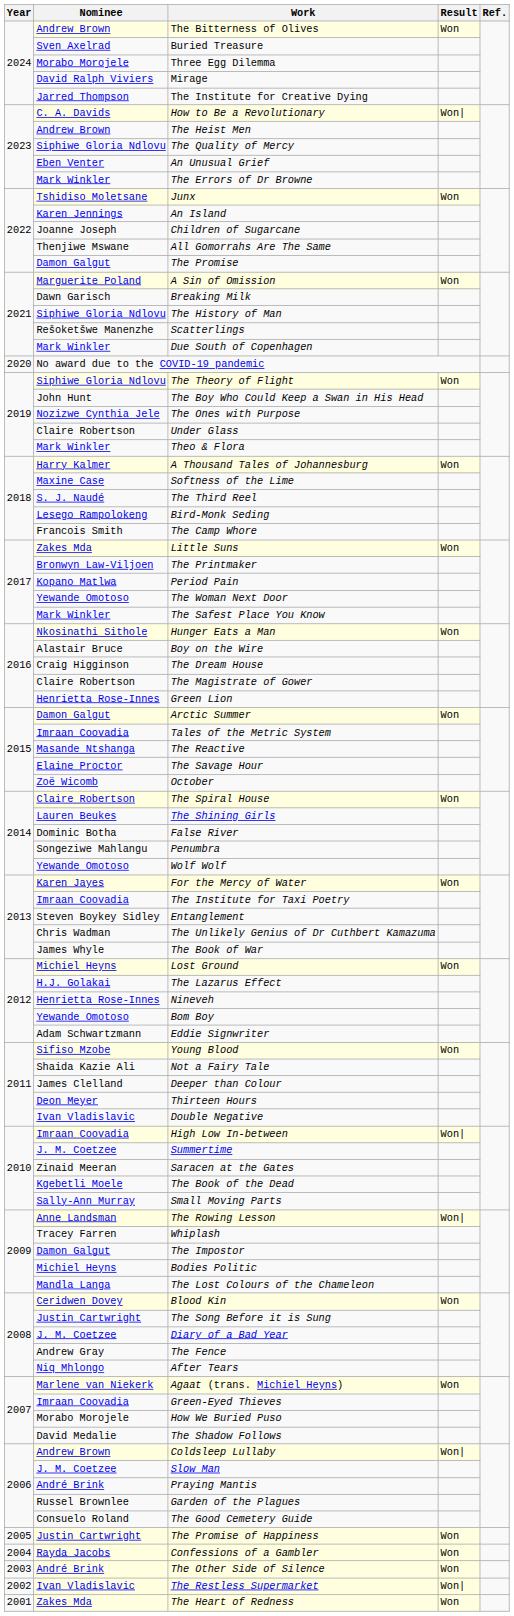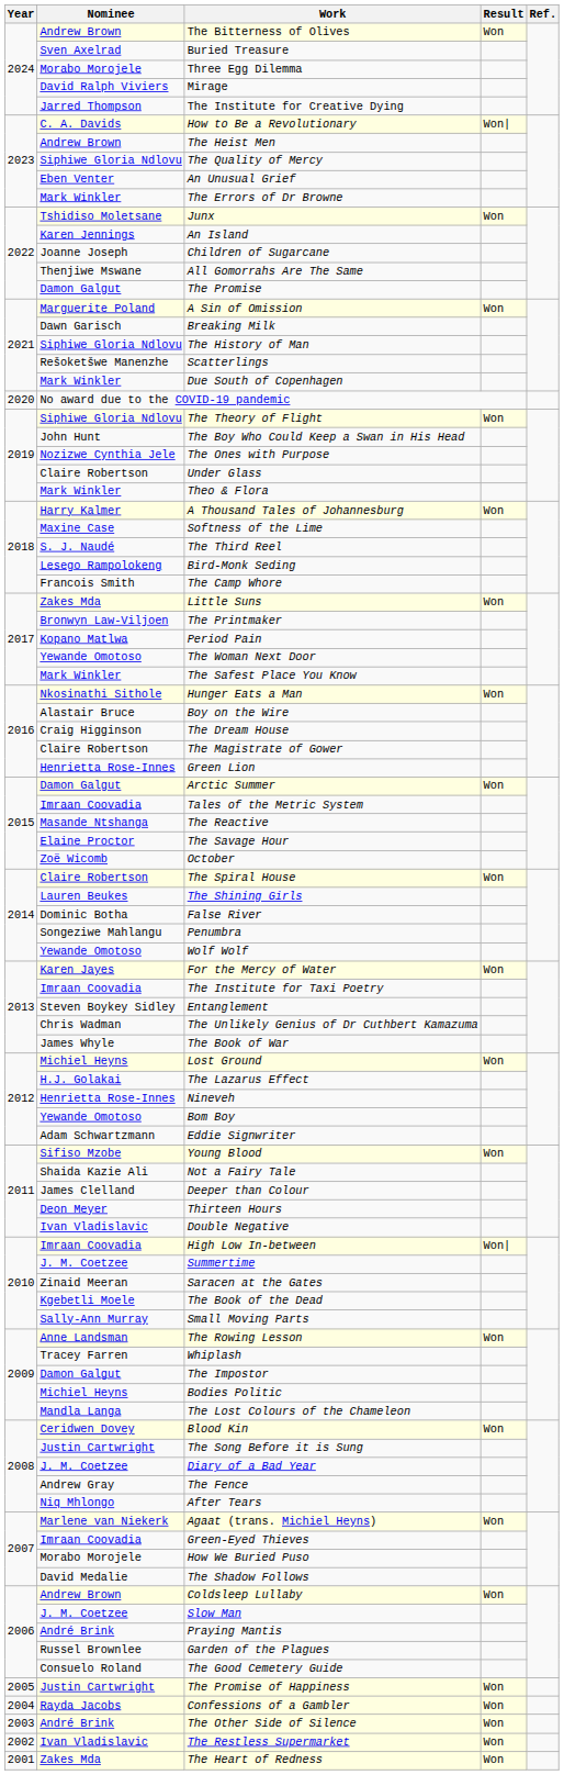The Rowing Lesson | Result: Won| -> Won
Coldsleep Lullaby | Result: Won| -> Won
The Restless Supermarket | Result: Won| -> Won
